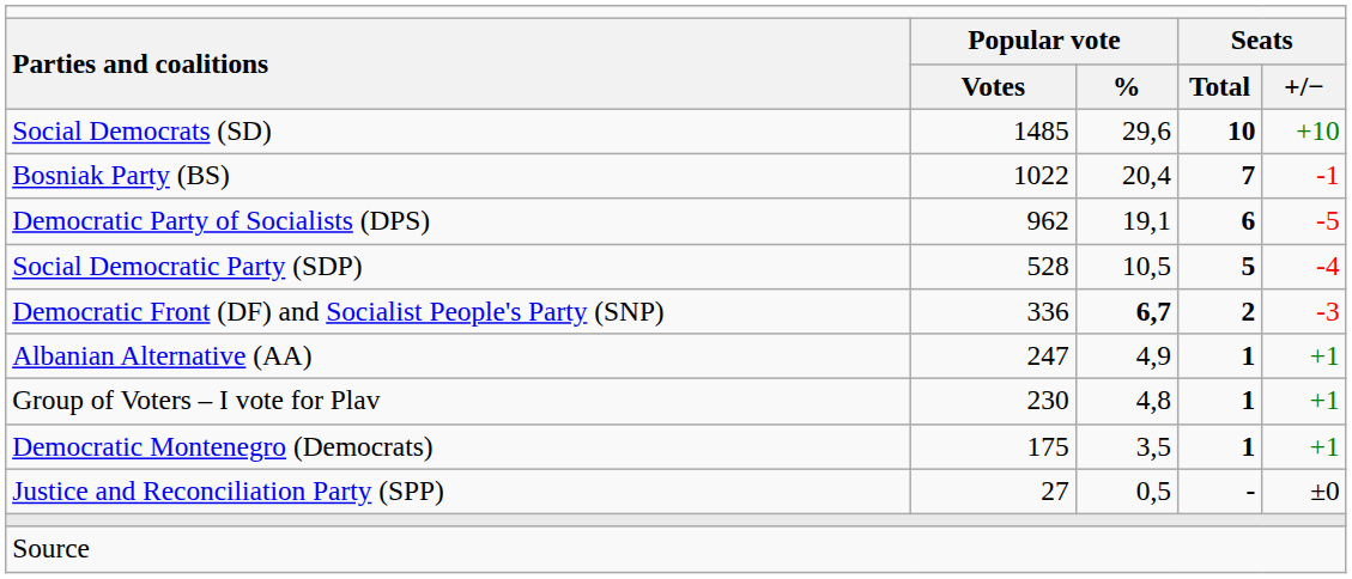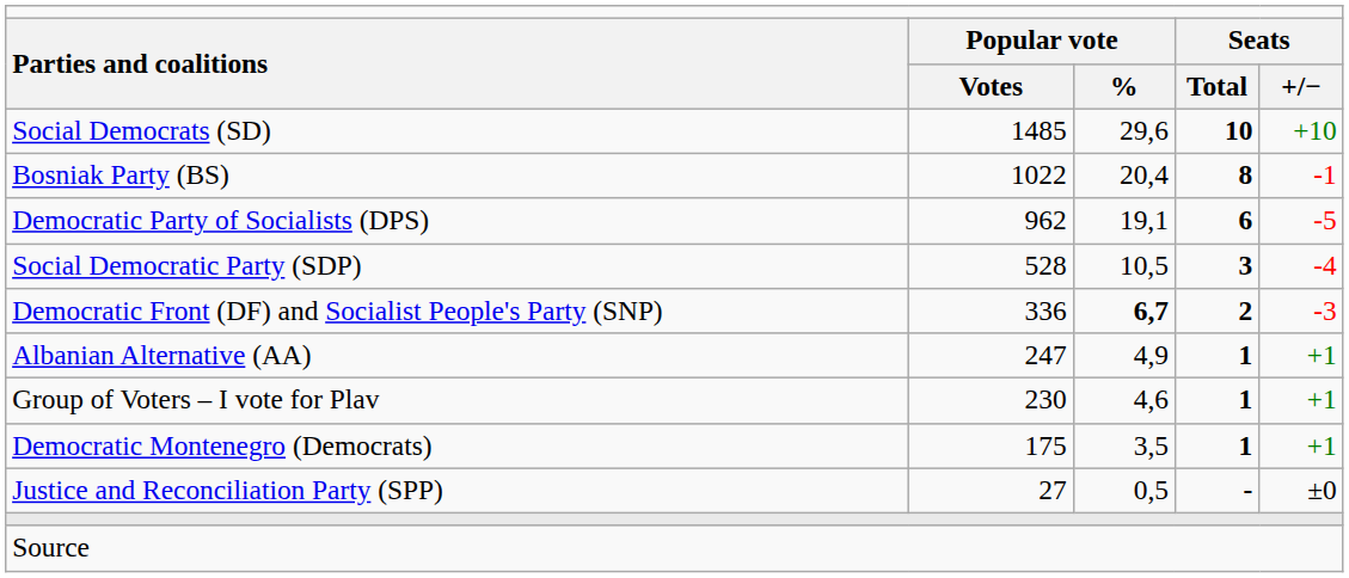Bosniak Party (BS) | column 4: 7 -> 8
Social Democratic Party (SDP) | column 4: 5 -> 3
Group of Voters – I vote for Plav | column 3: 4,8 -> 4,6
